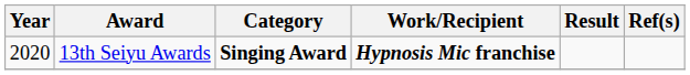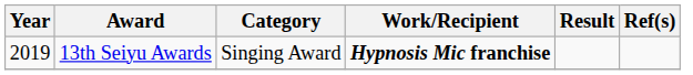13th Seiyu Awards | Year: 2020 -> 2019
13th Seiyu Awards | Category: bold -> normal
